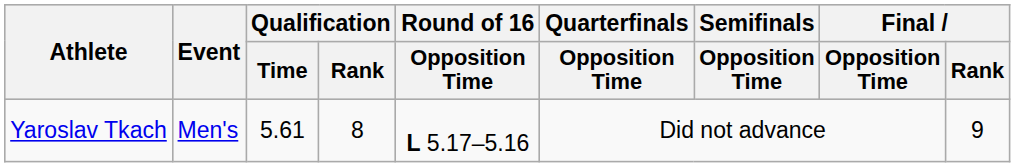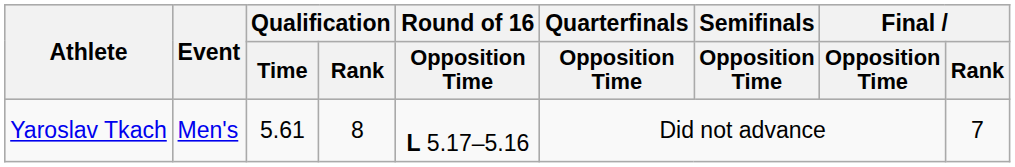Yaroslav Tkach | Final / Rank: 9 -> 7
